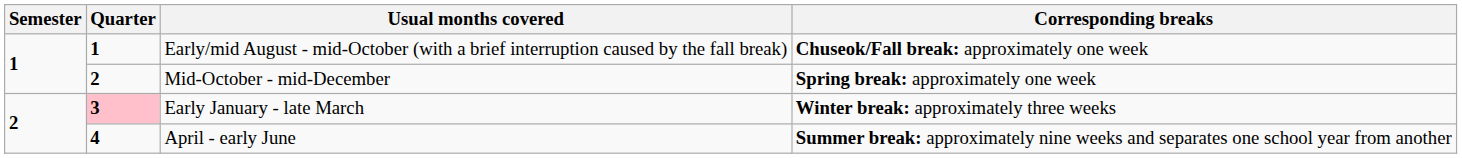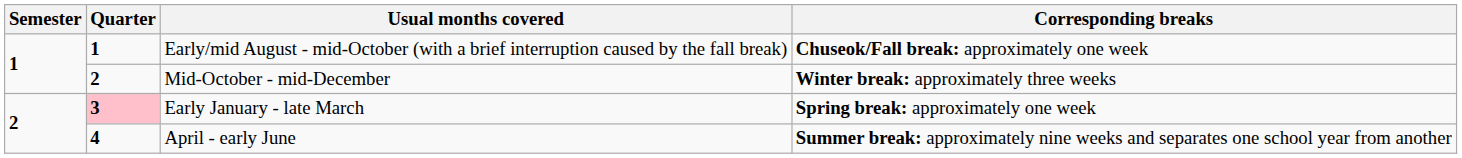Mid-October - mid-December | Corresponding breaks: Spring break: approximately one week -> Winter break: approximately three weeks
Early January - late March | Corresponding breaks: Winter break: approximately three weeks -> Spring break: approximately one week
